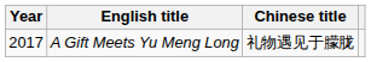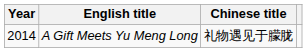A Gift Meets Yu Meng Long | Year: 2017 -> 2014
